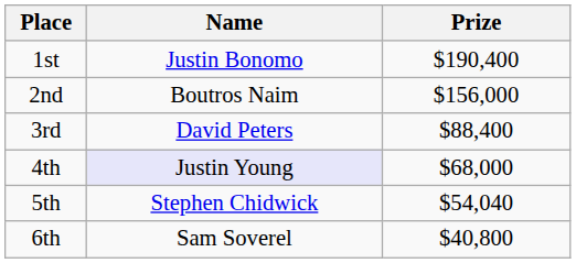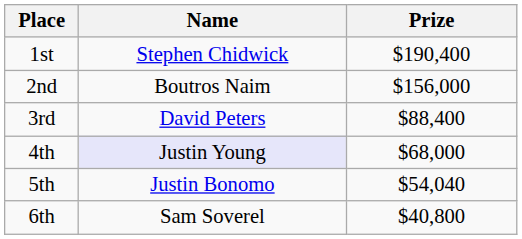1st | Name: Justin Bonomo -> Stephen Chidwick
5th | Name: Stephen Chidwick -> Justin Bonomo
